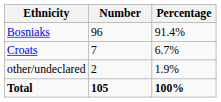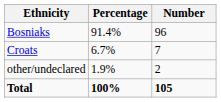columns swapped: Number <-> Percentage
